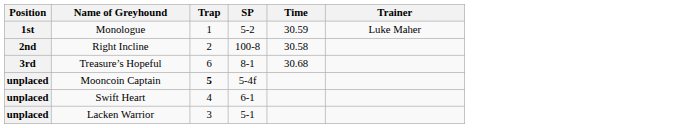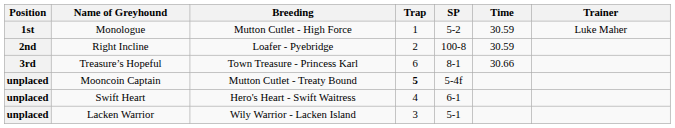+ column: Breeding | Mutton Cutlet - High Force | Loafer - Pyebridge | Town Treasure - Princess Karl | Mutton Cutlet - Treaty Bound | Hero's Heart - Swift Waitress | Wily Warrior - Lacken Island
Right Incline | Time: 30.58 -> 30.59
Treasure’s Hopeful | Time: 30.68 -> 30.66
